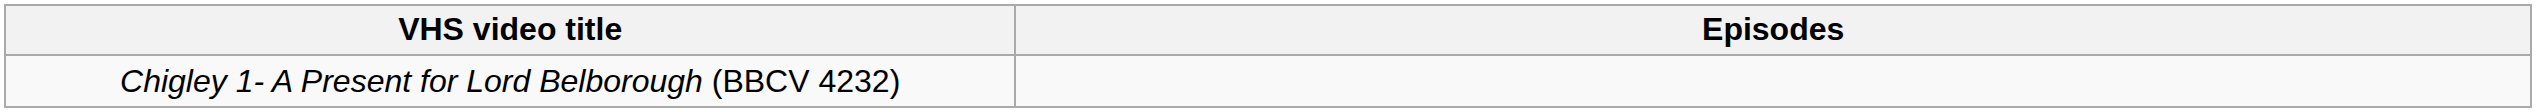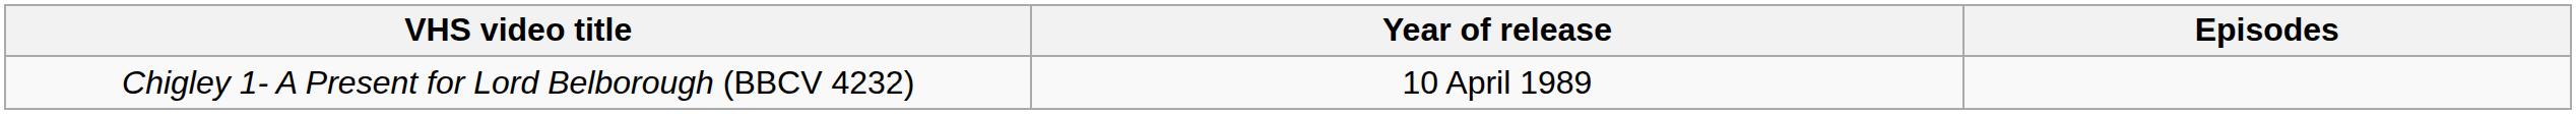+ column: Year of release | 10 April 1989
